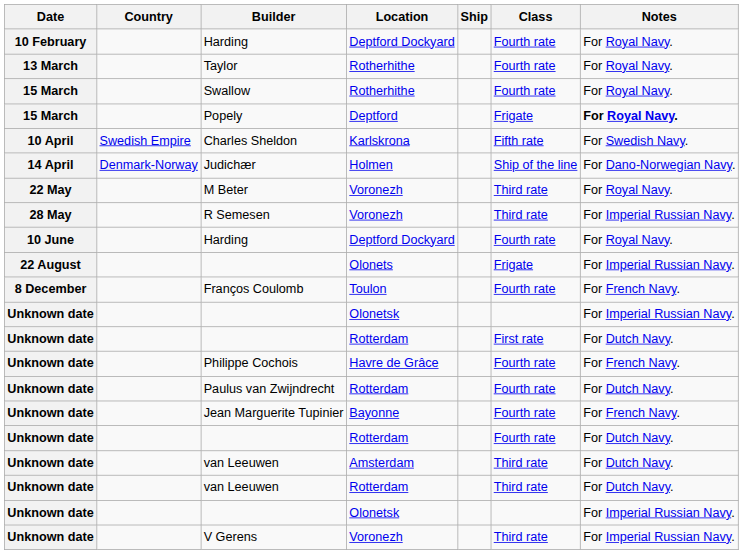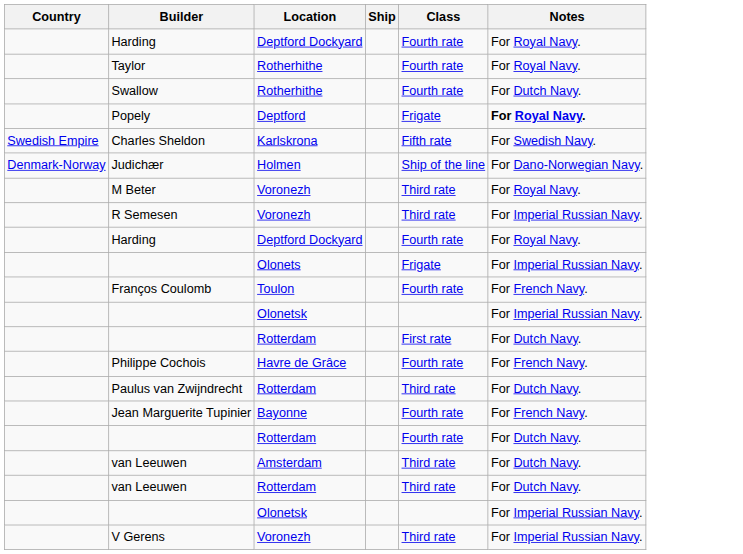- column: Date | 10 February | 13 March | 15 March | 15 March | 10 April | 14 April | 22 May | 28 May | 10 June | 22 August | 8 December | Unknown date | Unknown date | Unknown date | Unknown date | Unknown date | Unknown date | Unknown date | Unknown date | Unknown date | Unknown date
Swallow | Notes: For Royal Navy. -> For Dutch Navy.
Paulus van Zwijndrecht | Class: Fourth rate -> Third rate
